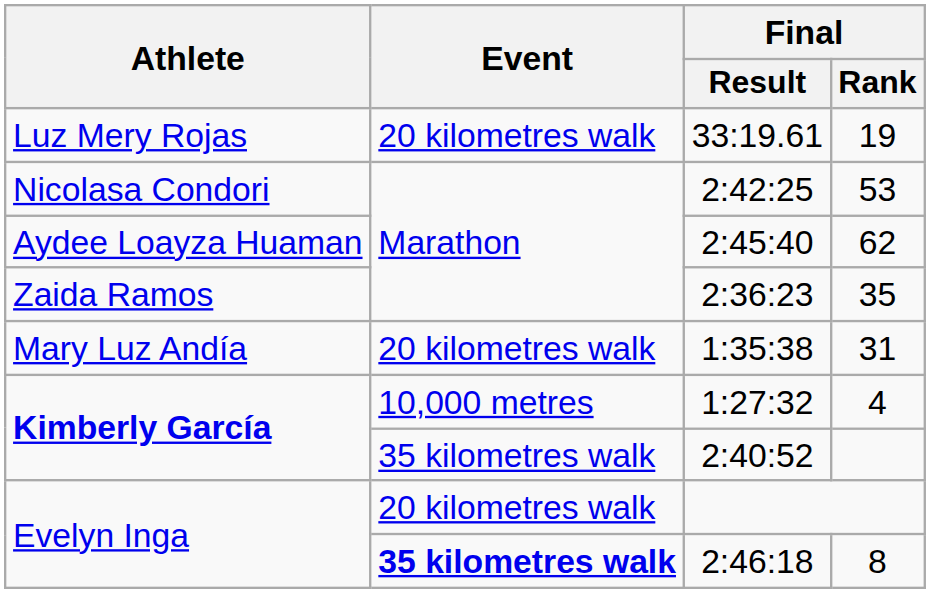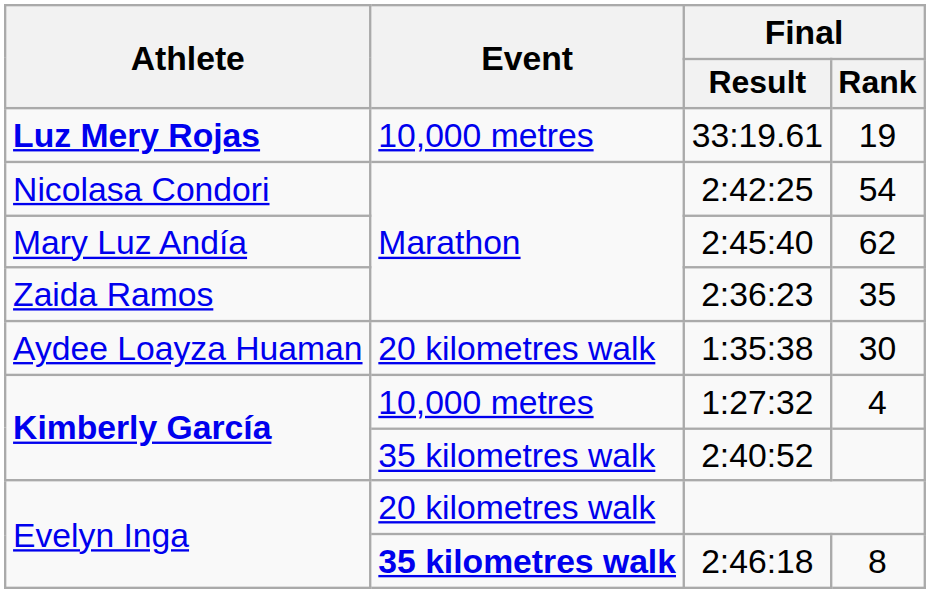33:19.61 | Athlete: normal -> bold
33:19.61 | Event: 20 kilometres walk -> 10,000 metres
2:42:25 | Final / Rank: 53 -> 54
2:45:40 | Athlete: Aydee Loayza Huaman -> Mary Luz Andía
1:35:38 | Athlete: Mary Luz Andía -> Aydee Loayza Huaman
1:35:38 | Final / Rank: 31 -> 30
